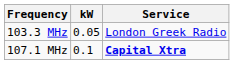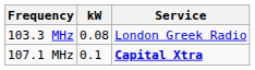103.3 MHz | kW: 0.05 -> 0.08
